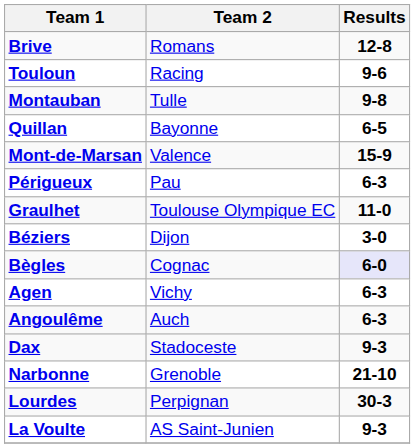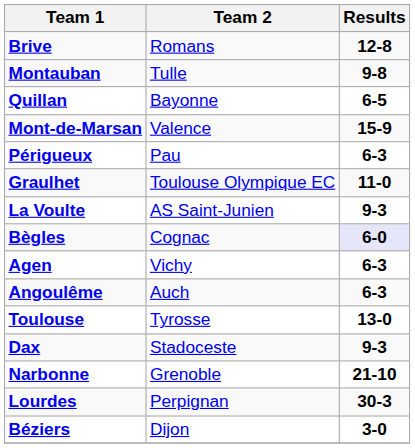- row: Touloun | Racing | 9-6
rows swapped: La Voulte <-> Béziers
+ row: Toulouse | Tyrosse | 13-0
